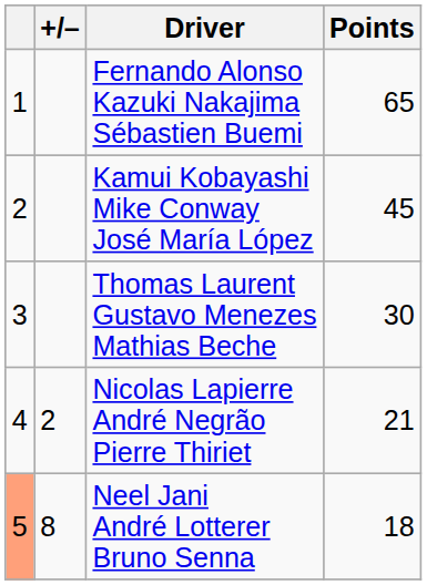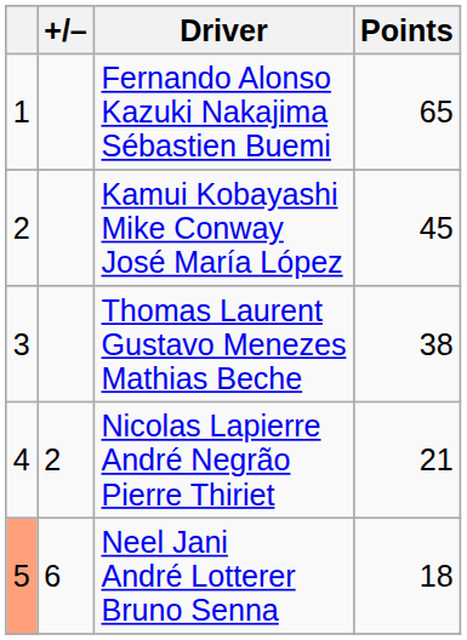Thomas Laurent Gustavo Menezes Mathias Beche | Points: 30 -> 38
Neel Jani André Lotterer Bruno Senna | +/–: 8 -> 6
